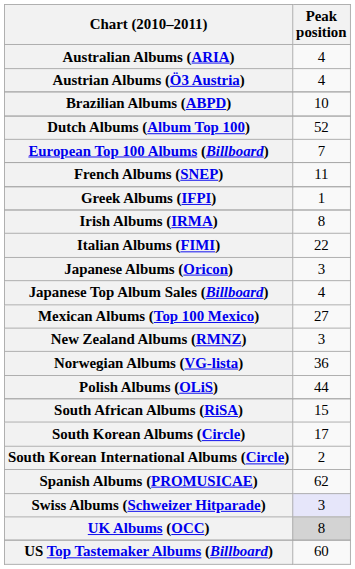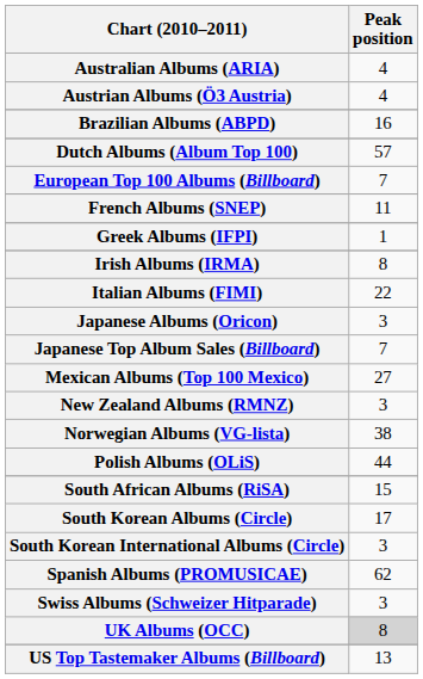Brazilian Albums (ABPD) | Peak position: 10 -> 16
Dutch Albums (Album Top 100) | Peak position: 52 -> 57
Japanese Top Album Sales (Billboard) | Peak position: 4 -> 7
Norwegian Albums (VG-lista) | Peak position: 36 -> 38
South Korean International Albums (Circle) | Peak position: 2 -> 3
Swiss Albums (Schweizer Hitparade) | Peak position: lavender background -> no background
US Top Tastemaker Albums (Billboard) | Peak position: 60 -> 13
